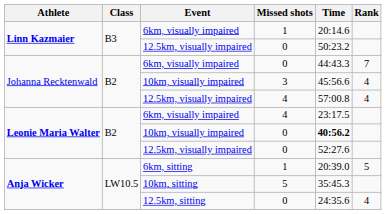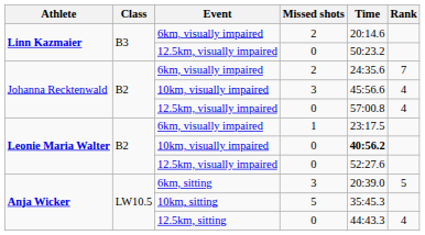Linn Kazmaier / 6km, visually impaired | Missed shots: 1 -> 2
Johanna Recktenwald / 6km, visually impaired | Missed shots: 0 -> 2
Johanna Recktenwald / 6km, visually impaired | Time: 44:43.3 -> 24:35.6
Johanna Recktenwald / 12.5km, visually impaired | Missed shots: 4 -> 0
Leonie Maria Walter / 6km, visually impaired | Missed shots: 4 -> 1
6km, sitting | Missed shots: 1 -> 3
12.5km, sitting | Time: 24:35.6 -> 44:43.3
